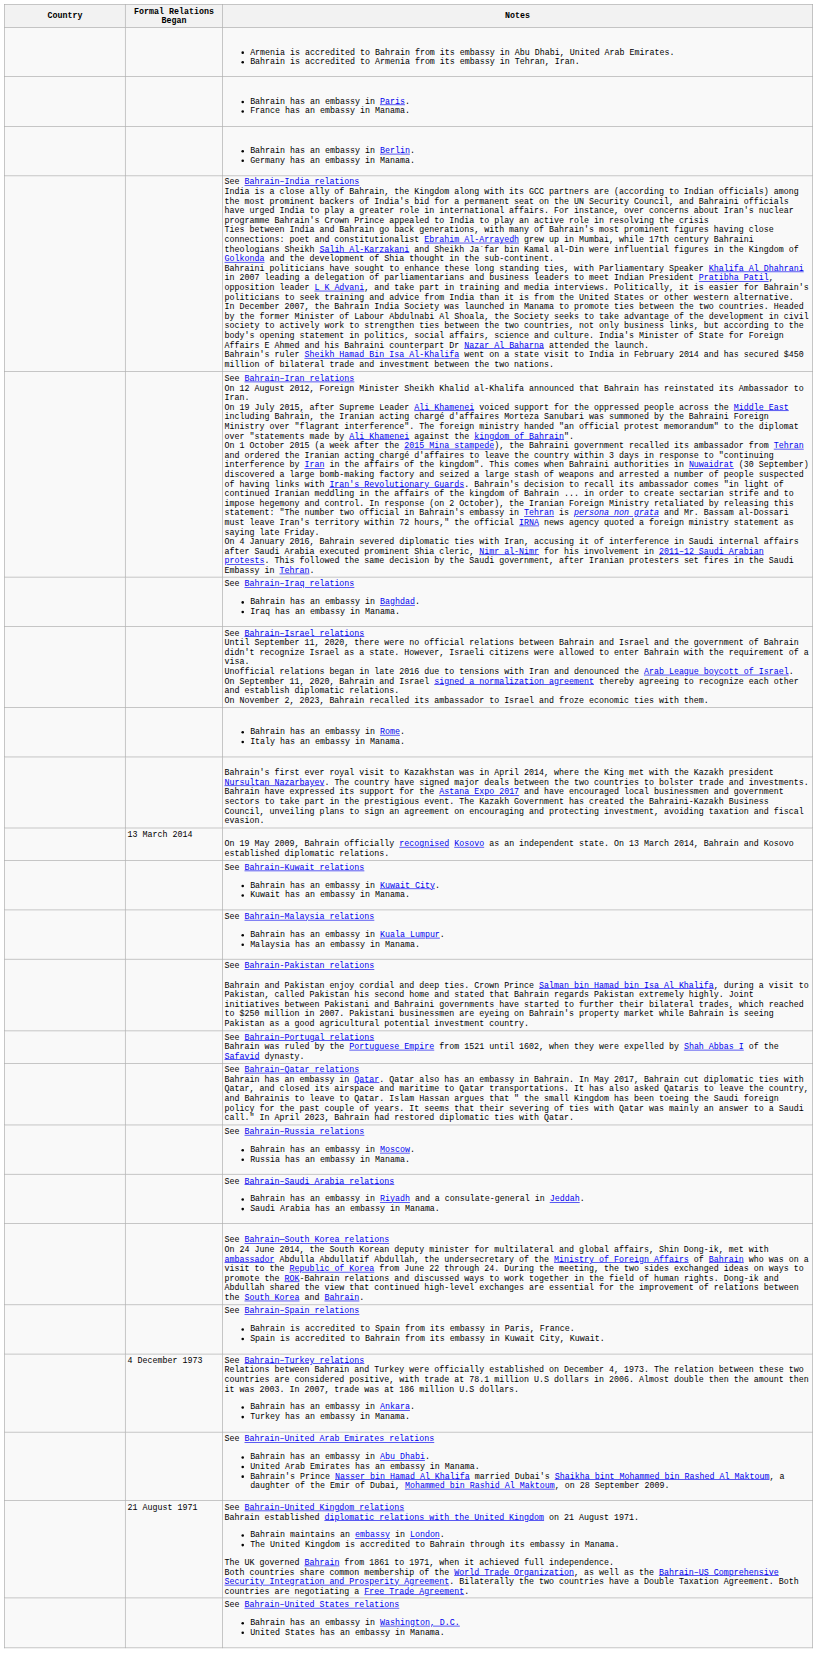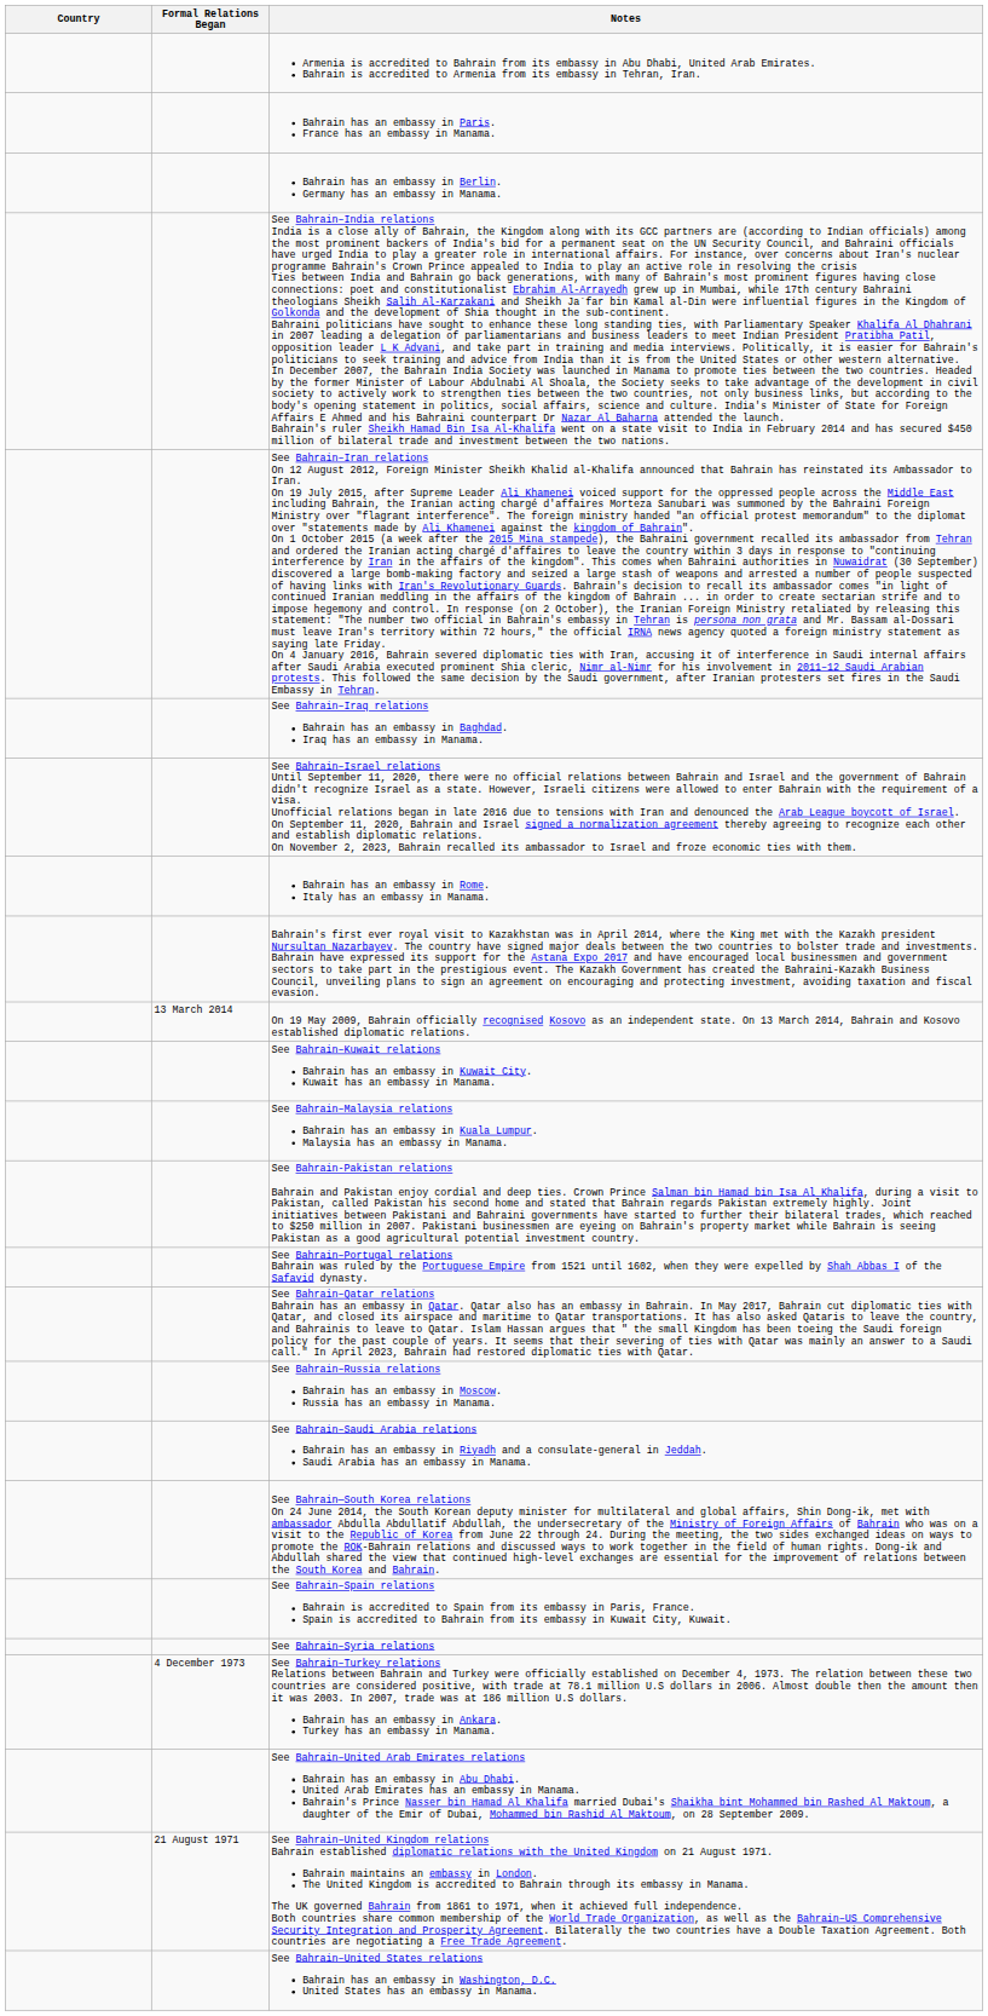+ row: See Bahrain–Syria relations
